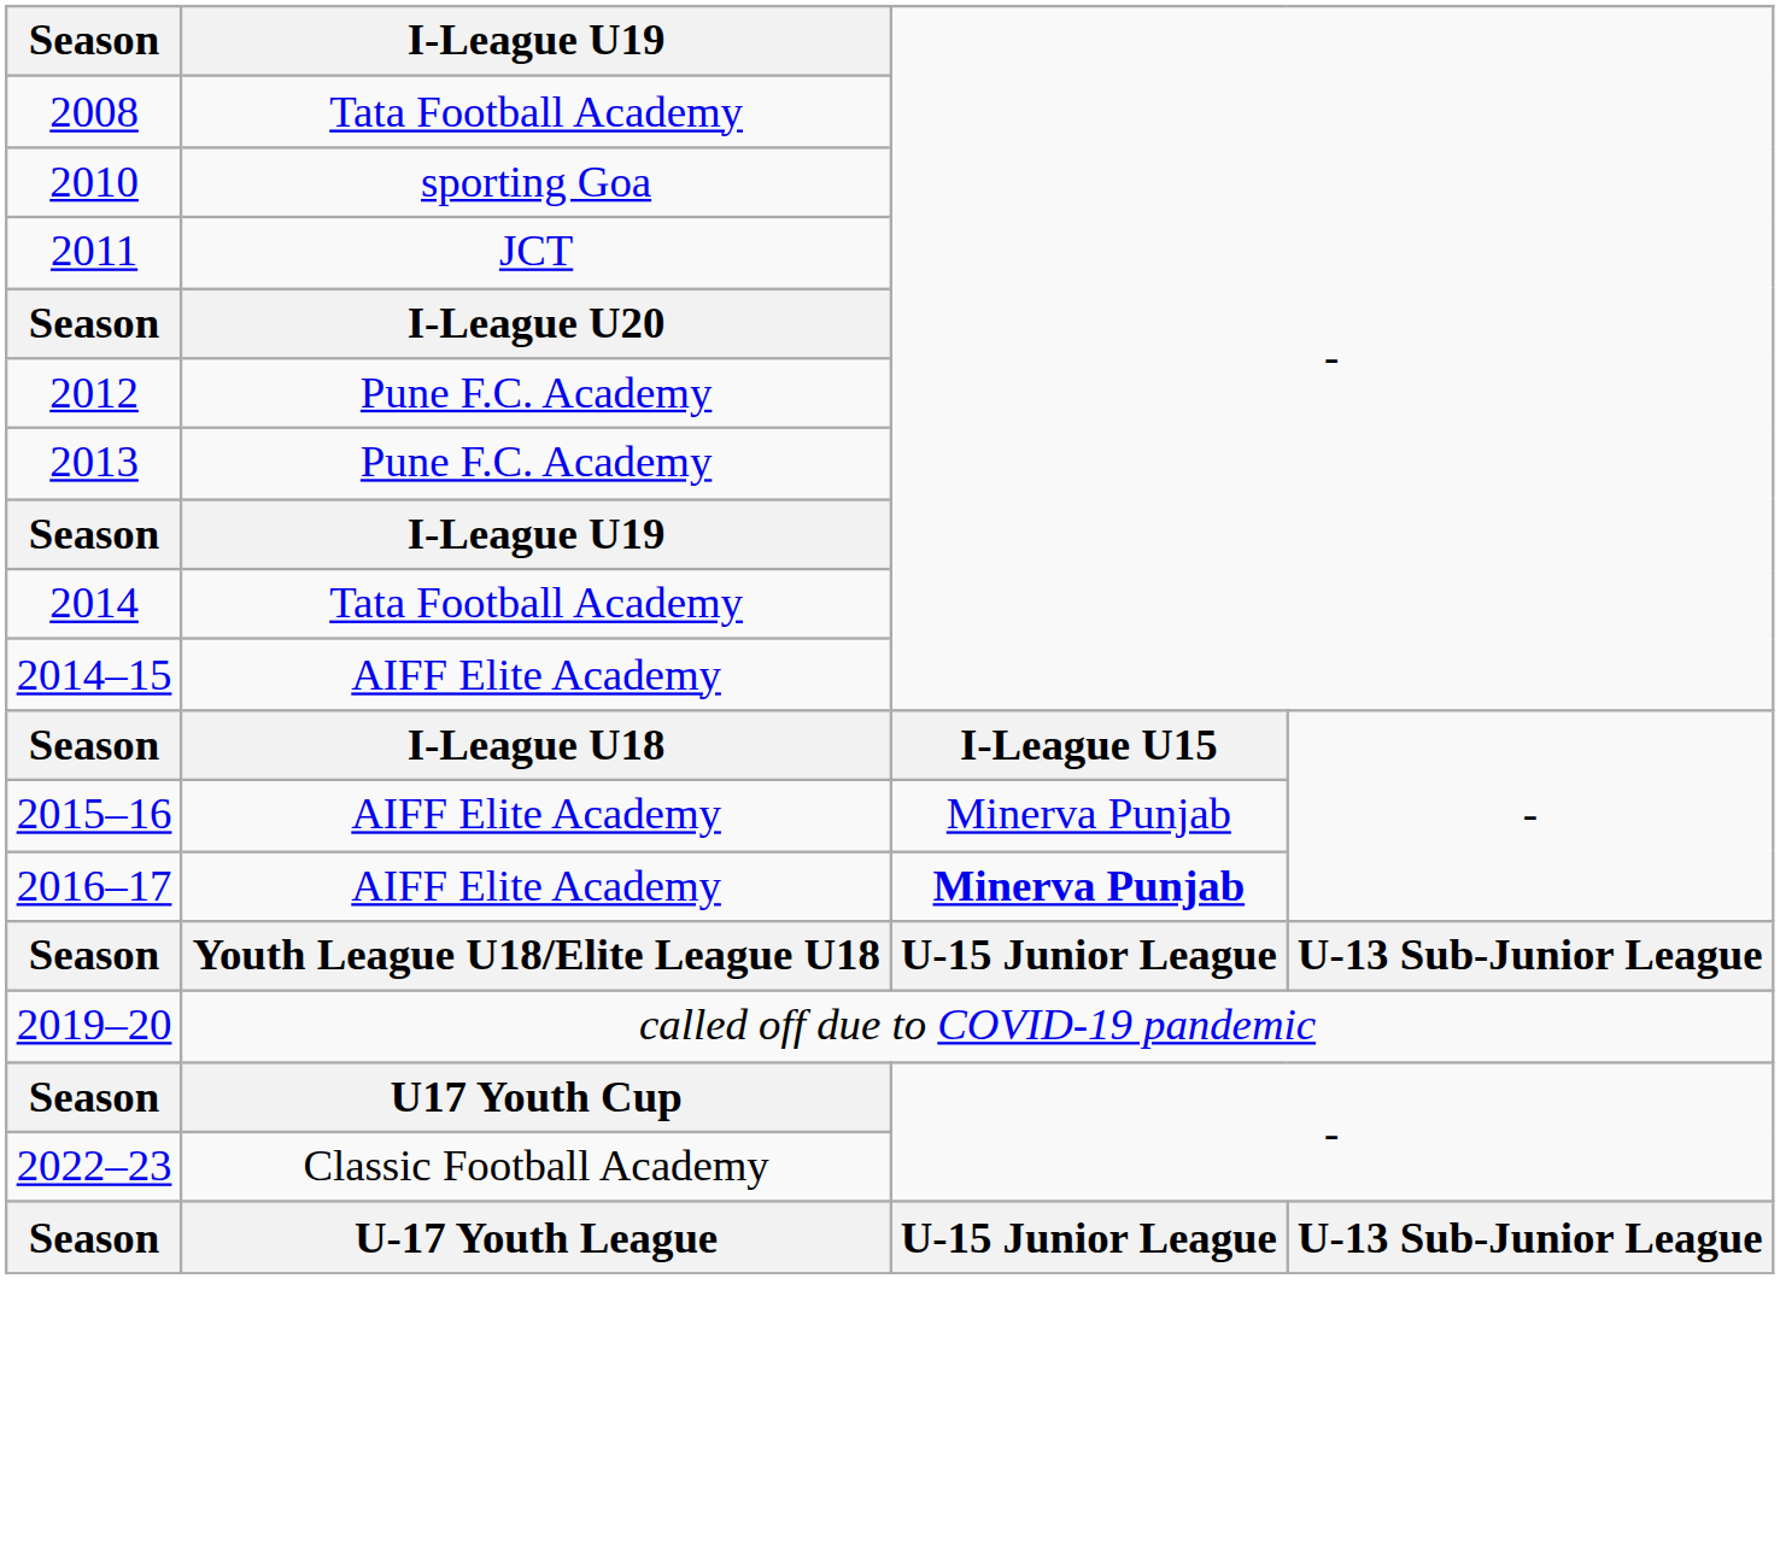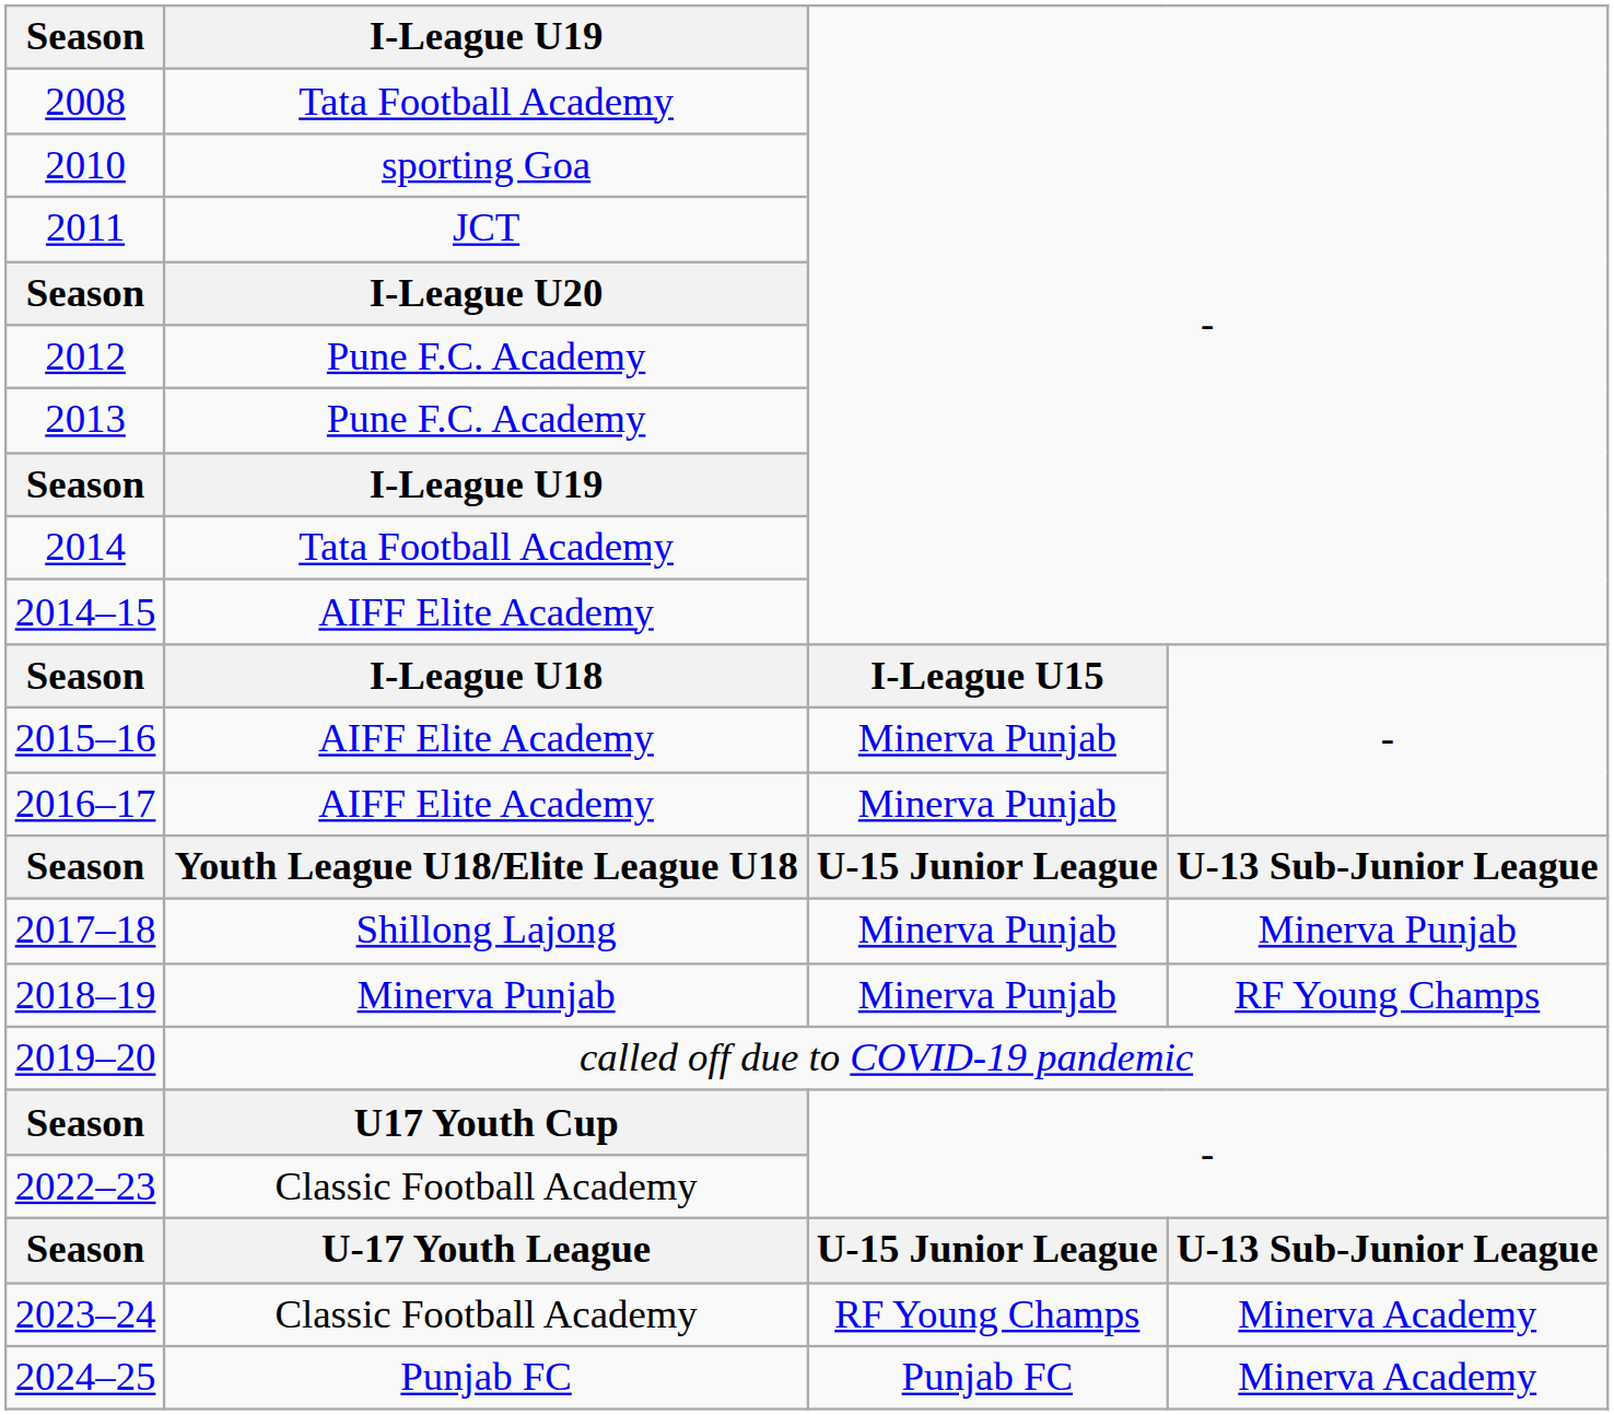2016–17 | column 3: bold -> normal
+ row: 2017–18 | Shillong Lajong | Minerva Punjab | Minerva Punjab
+ row: 2018–19 | Minerva Punjab | Minerva Punjab | RF Young Champs
+ row: 2023–24 | Classic Football Academy | RF Young Champs | Minerva Academy
+ row: 2024–25 | Punjab FC | Punjab FC | Minerva Academy
